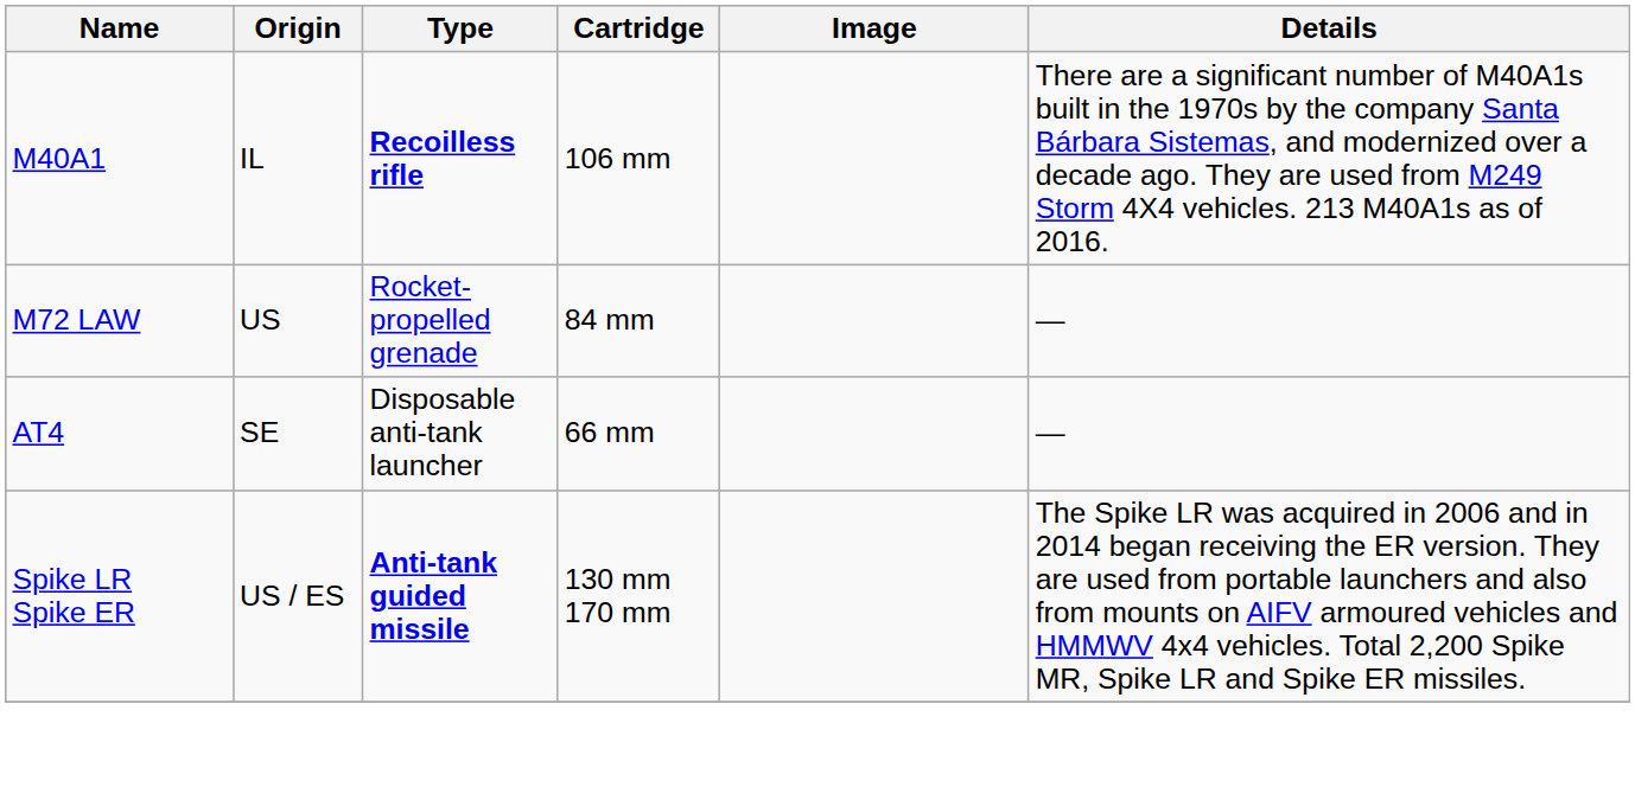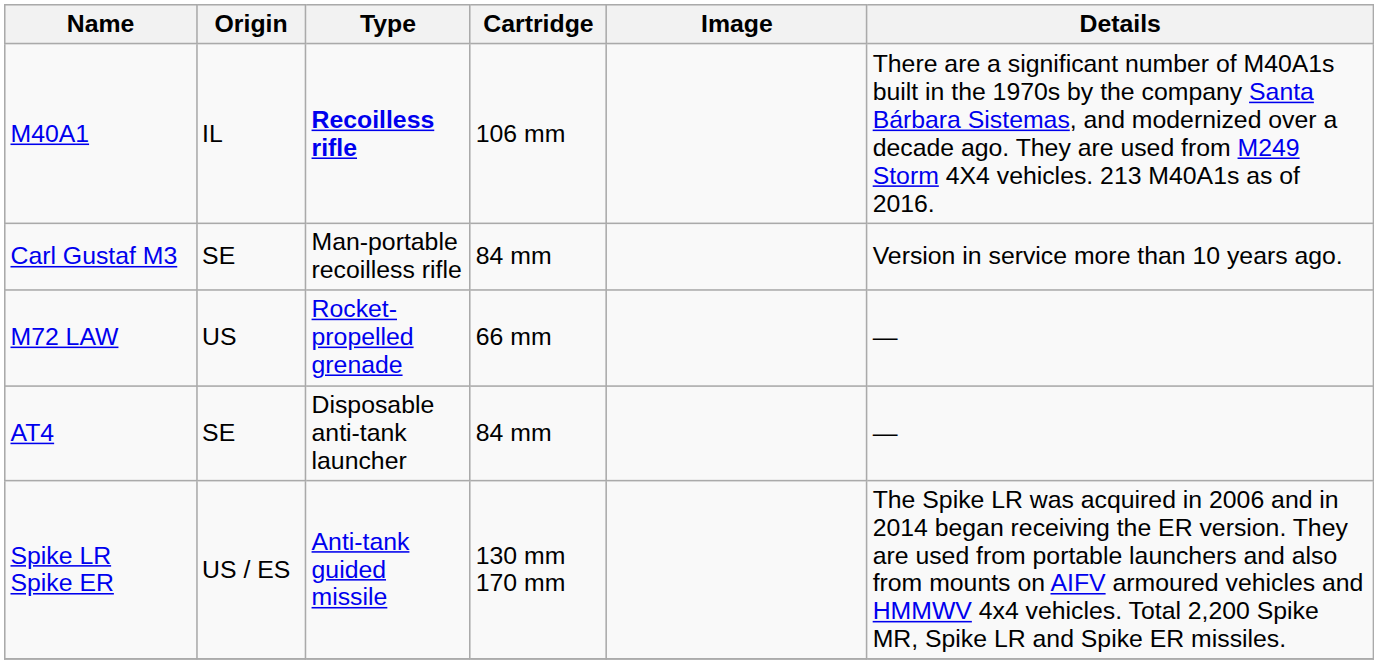+ row: Carl Gustaf M3 | SE | Man-portable recoilless rifle | 84 mm | Version in service more than 10 years ago.
M72 LAW | Cartridge: 84 mm -> 66 mm
AT4 | Cartridge: 66 mm -> 84 mm
Spike LR Spike ER | Type: bold -> normal
